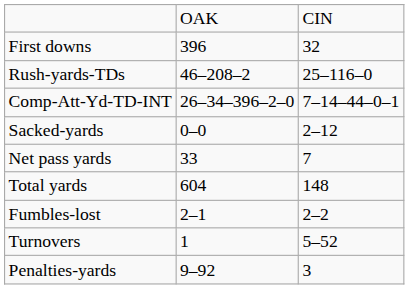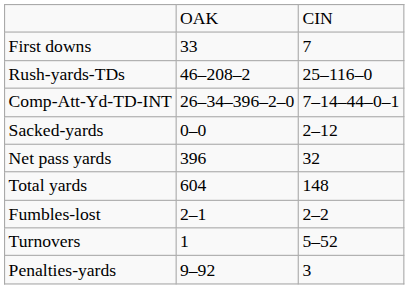First downs | column 2: 396 -> 33
First downs | column 3: 32 -> 7
Net pass yards | column 2: 33 -> 396
Net pass yards | column 3: 7 -> 32
